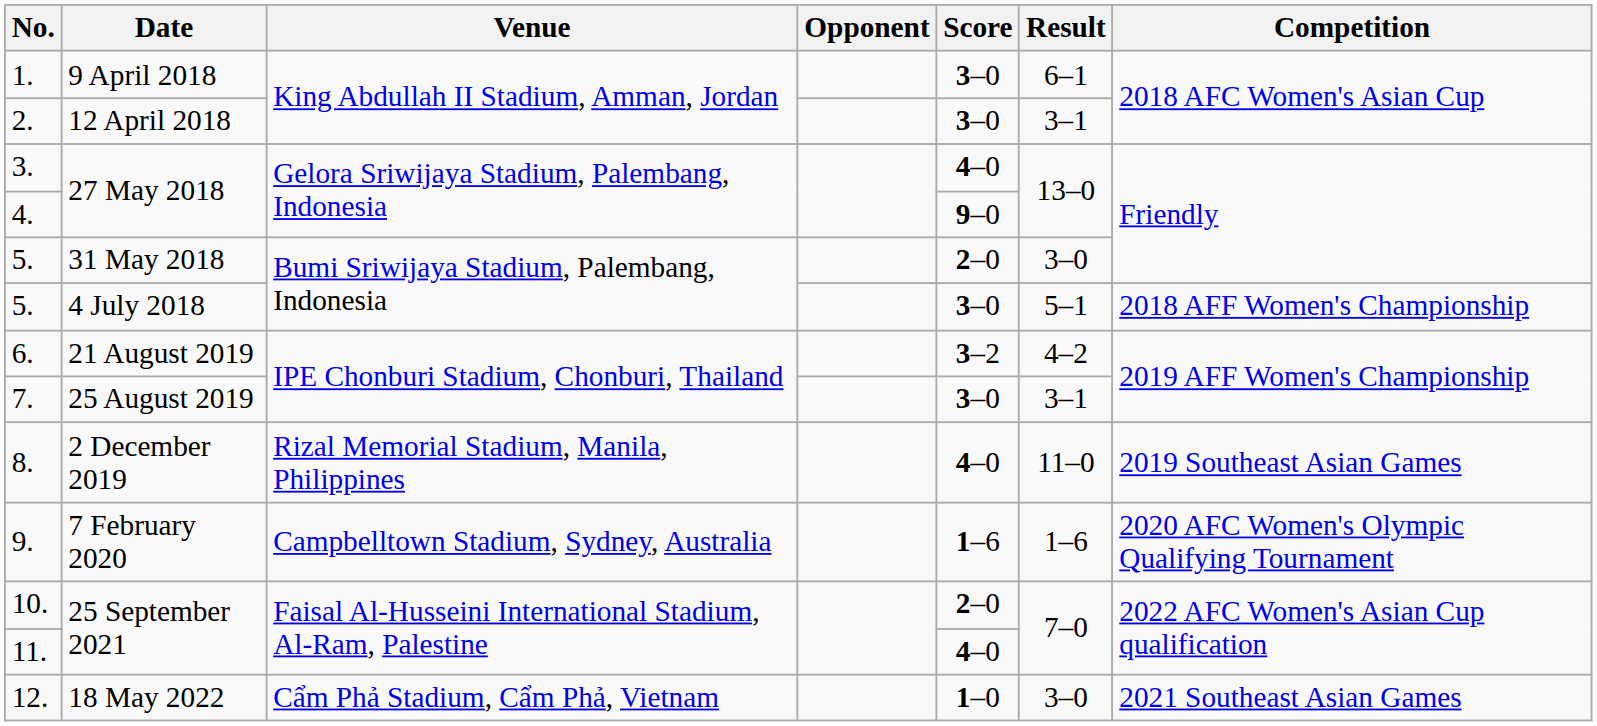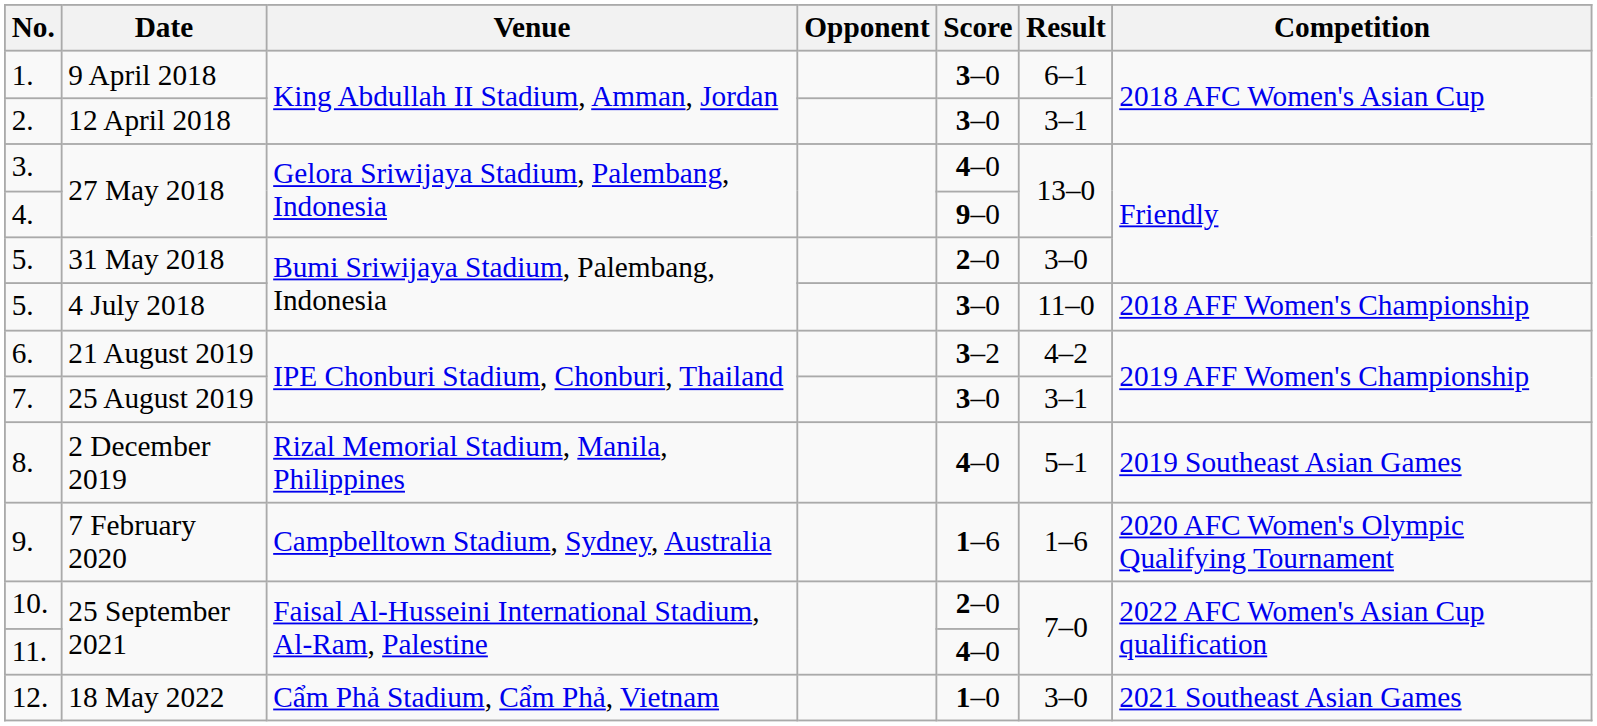5. / 4 July 2018 | Result: 5–1 -> 11–0
8. | Result: 11–0 -> 5–1
